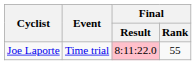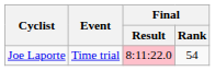Joe Laporte | Final / Rank: 55 -> 54
